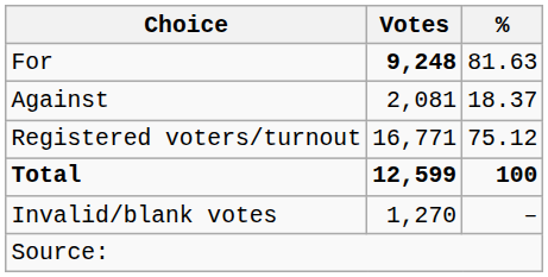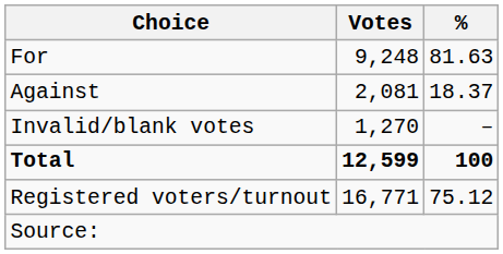For | Votes: bold -> normal
rows swapped: Invalid/blank votes <-> Registered voters/turnout
